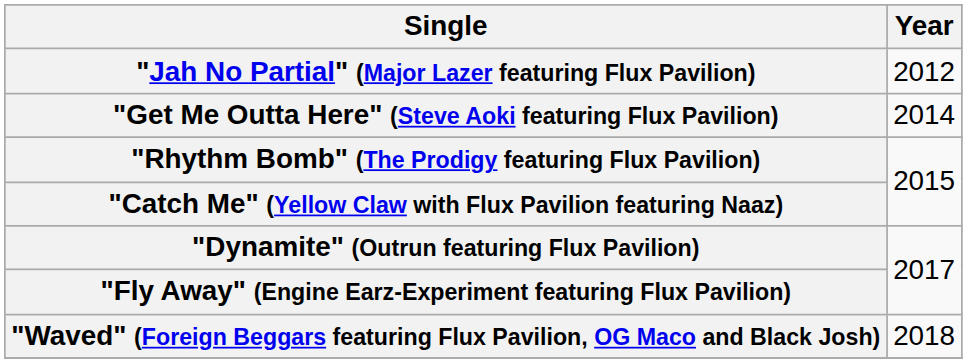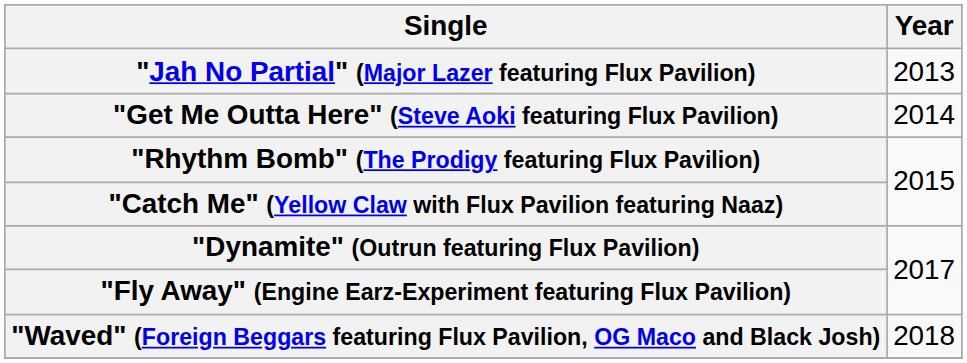"Jah No Partial" (Major Lazer featuring Flux Pavilion) | Year: 2012 -> 2013
